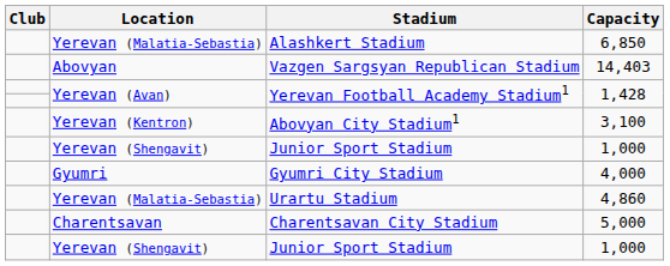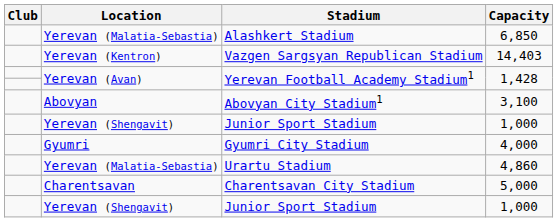Vazgen Sargsyan Republican Stadium | Location: Abovyan -> Yerevan (Kentron)
Abovyan City Stadium1 | Location: Yerevan (Kentron) -> Abovyan
